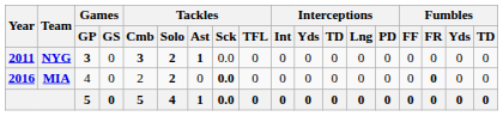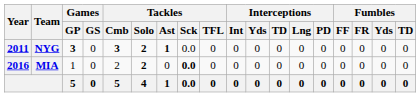MIA | Games / GP: 4 -> 1
MIA | Fumbles / FR: bold -> normal
